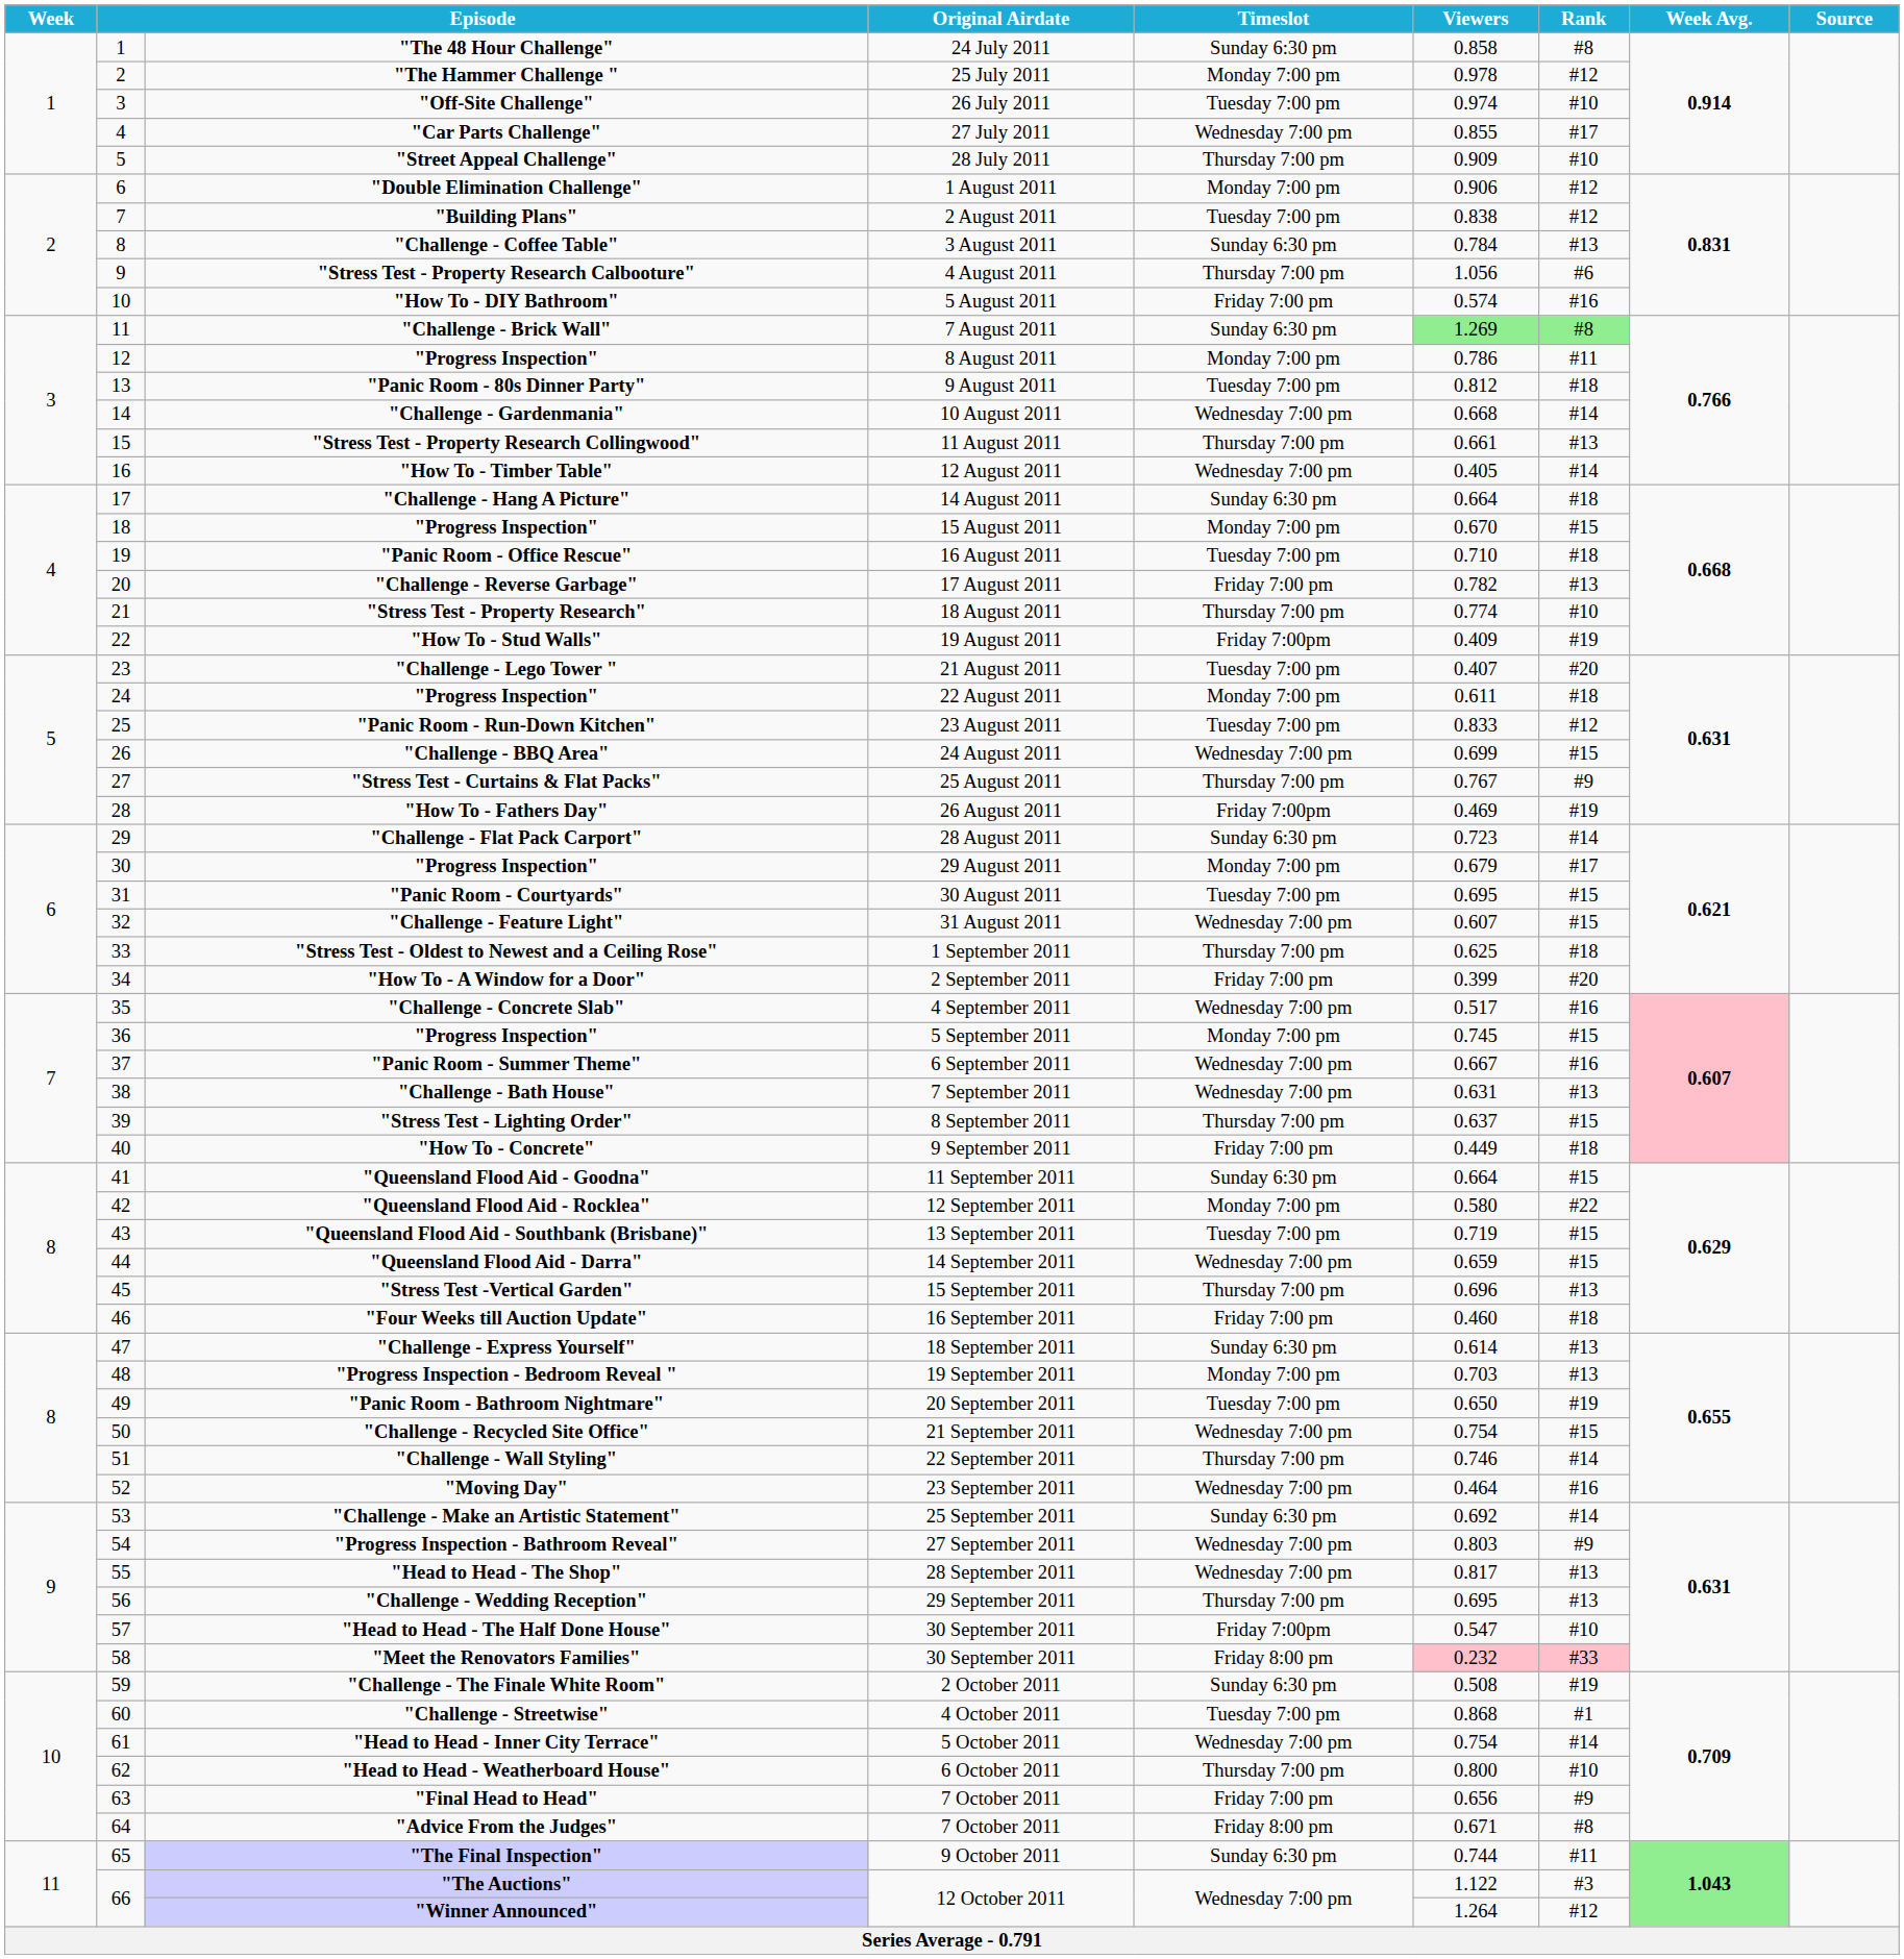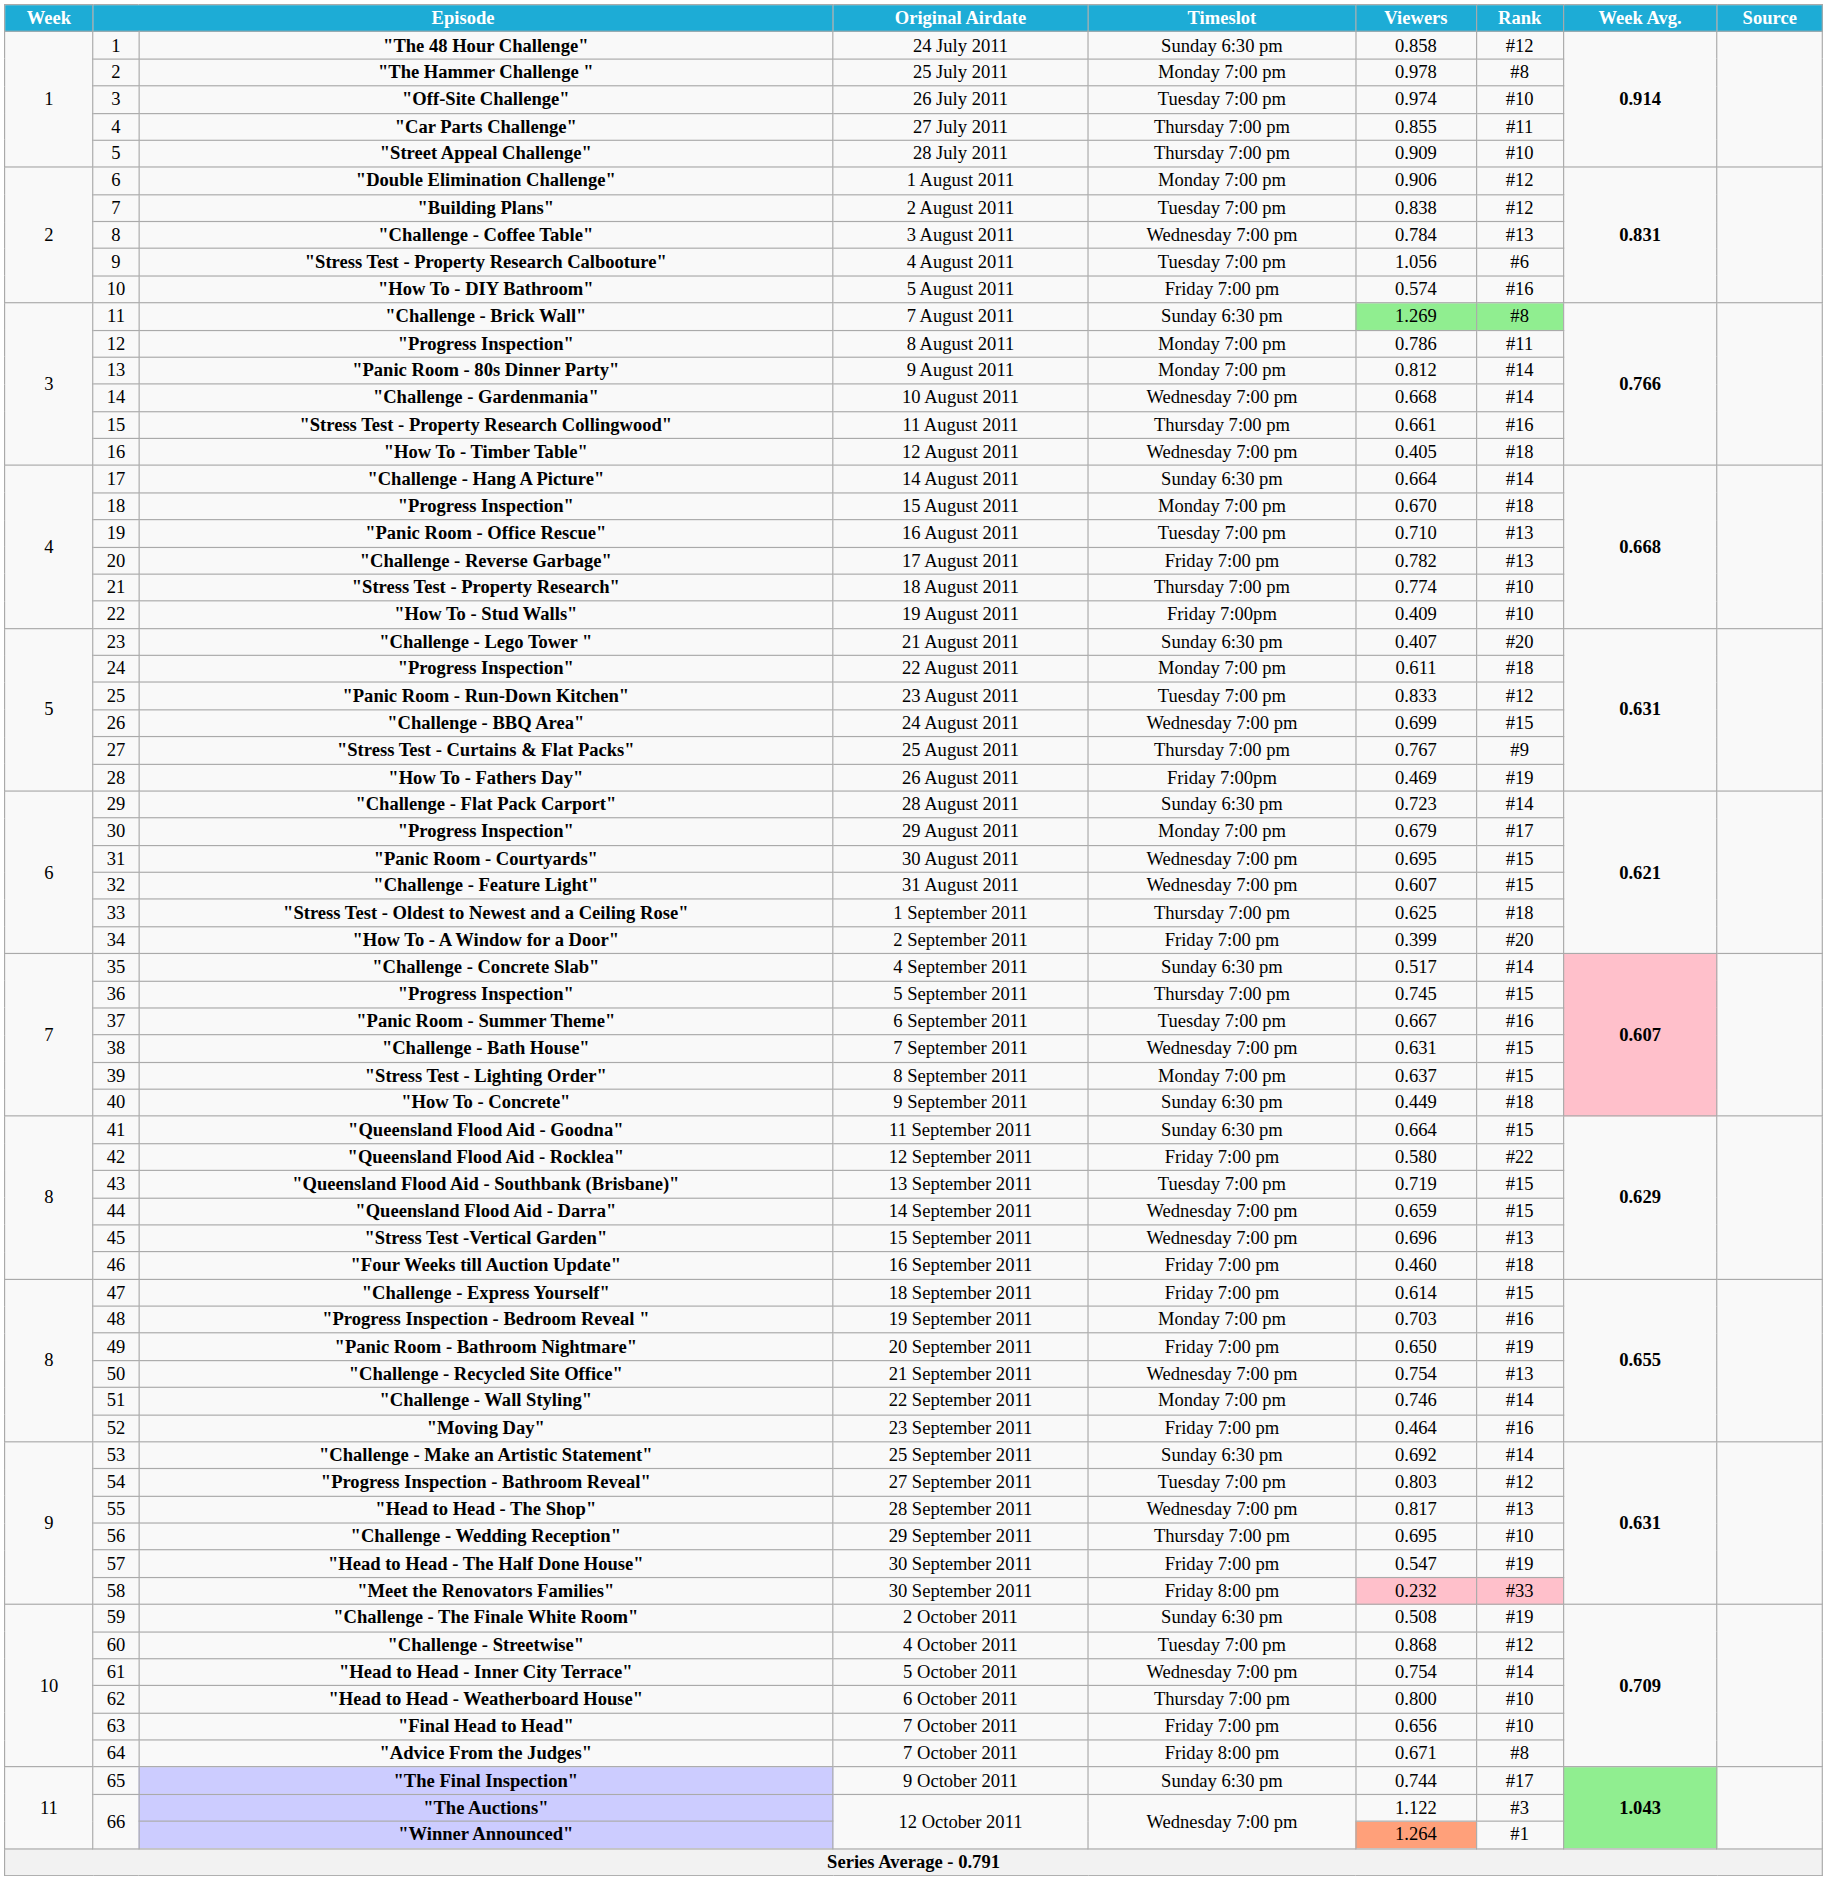24 July 2011 | Rank: #8 -> #12
25 July 2011 | Rank: #12 -> #8
27 July 2011 | Timeslot: Wednesday 7:00 pm -> Thursday 7:00 pm
27 July 2011 | Rank: #17 -> #11
3 August 2011 | Timeslot: Sunday 6:30 pm -> Wednesday 7:00 pm
4 August 2011 | Timeslot: Thursday 7:00 pm -> Tuesday 7:00 pm
9 August 2011 | Timeslot: Tuesday 7:00 pm -> Monday 7:00 pm
9 August 2011 | Rank: #18 -> #14
11 August 2011 | Rank: #13 -> #16
12 August 2011 | Rank: #14 -> #18
14 August 2011 | Rank: #18 -> #14
15 August 2011 | Rank: #15 -> #18
16 August 2011 | Rank: #18 -> #13
19 August 2011 | Rank: #19 -> #10
21 August 2011 | Timeslot: Tuesday 7:00 pm -> Sunday 6:30 pm
30 August 2011 | Timeslot: Tuesday 7:00 pm -> Wednesday 7:00 pm
4 September 2011 | Timeslot: Wednesday 7:00 pm -> Sunday 6:30 pm
4 September 2011 | Rank: #16 -> #14
5 September 2011 | Timeslot: Monday 7:00 pm -> Thursday 7:00 pm
6 September 2011 | Timeslot: Wednesday 7:00 pm -> Tuesday 7:00 pm
7 September 2011 | Rank: #13 -> #15
8 September 2011 | Timeslot: Thursday 7:00 pm -> Monday 7:00 pm
9 September 2011 | Timeslot: Friday 7:00 pm -> Sunday 6:30 pm
12 September 2011 | Timeslot: Monday 7:00 pm -> Friday 7:00 pm
15 September 2011 | Timeslot: Thursday 7:00 pm -> Wednesday 7:00 pm
18 September 2011 | Timeslot: Sunday 6:30 pm -> Friday 7:00 pm
18 September 2011 | Rank: #13 -> #15
19 September 2011 | Rank: #13 -> #16
20 September 2011 | Timeslot: Tuesday 7:00 pm -> Friday 7:00 pm
21 September 2011 | Rank: #15 -> #13
22 September 2011 | Timeslot: Thursday 7:00 pm -> Monday 7:00 pm
23 September 2011 | Timeslot: Wednesday 7:00 pm -> Friday 7:00 pm
27 September 2011 | Timeslot: Wednesday 7:00 pm -> Tuesday 7:00 pm
27 September 2011 | Rank: #9 -> #12
29 September 2011 | Rank: #13 -> #10
"Head to Head - The Half Done House" / 30 September 2011 | Timeslot: Friday 7:00pm -> Friday 7:00 pm
"Head to Head - The Half Done House" / 30 September 2011 | Rank: #10 -> #19
4 October 2011 | Rank: #1 -> #12
"Final Head to Head" / 7 October 2011 | Rank: #9 -> #10
9 October 2011 | Rank: #11 -> #17
"Winner Announced" / 12 October 2011 | Viewers: no background -> lightsalmon background
"Winner Announced" / 12 October 2011 | Rank: #12 -> #1
